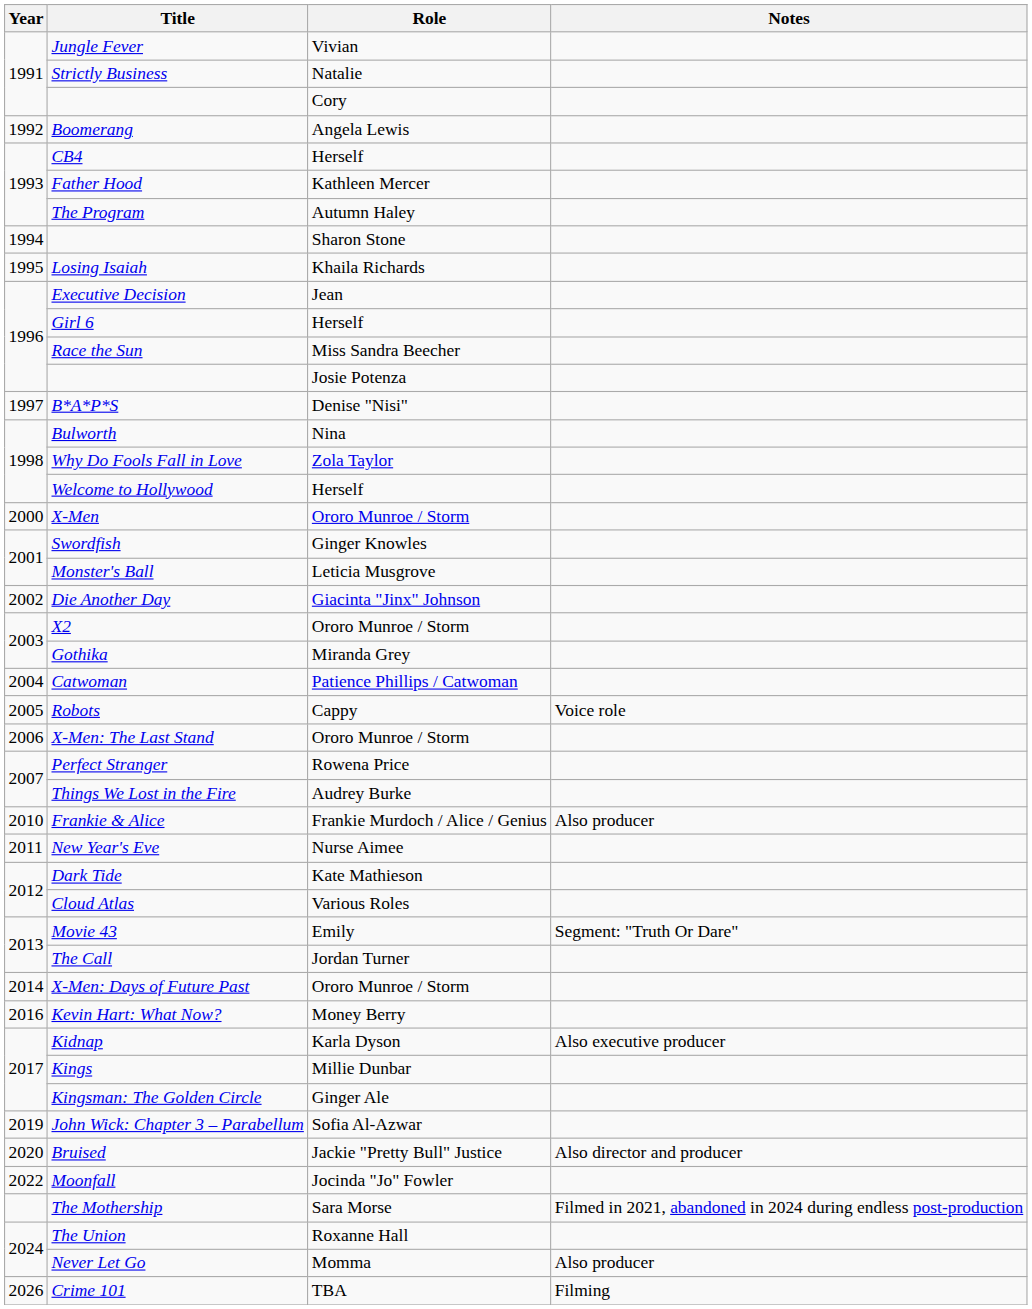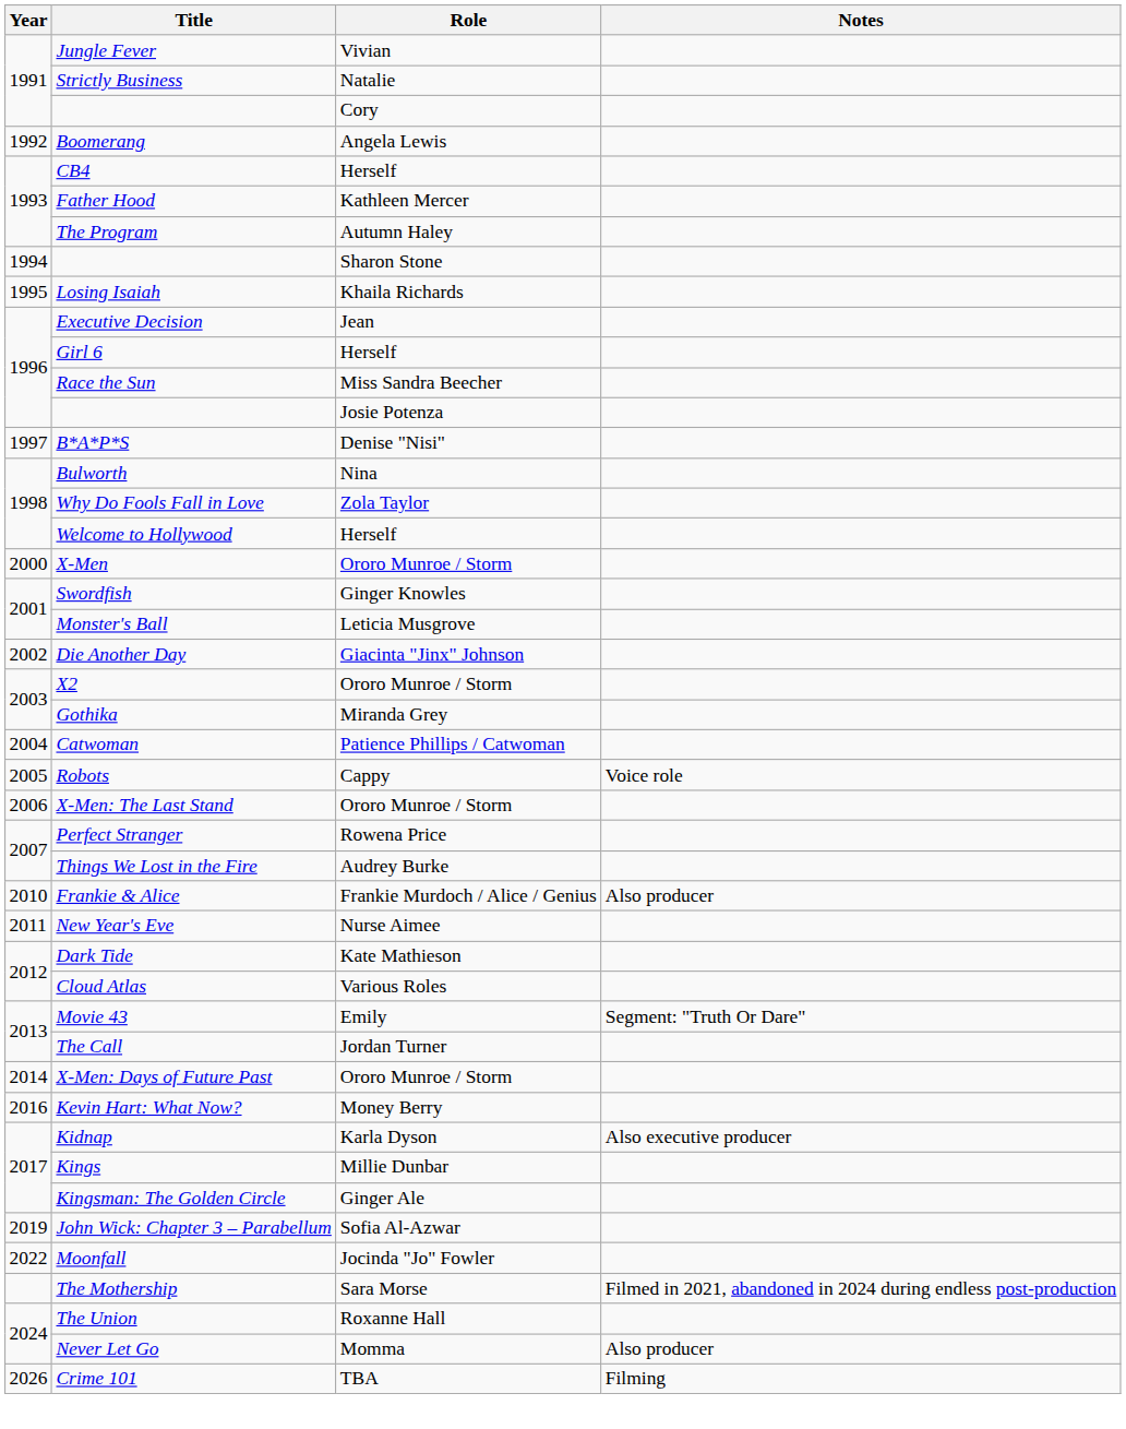- row: 2020 | Bruised | Jackie "Pretty Bull" Justice | Also director and producer
